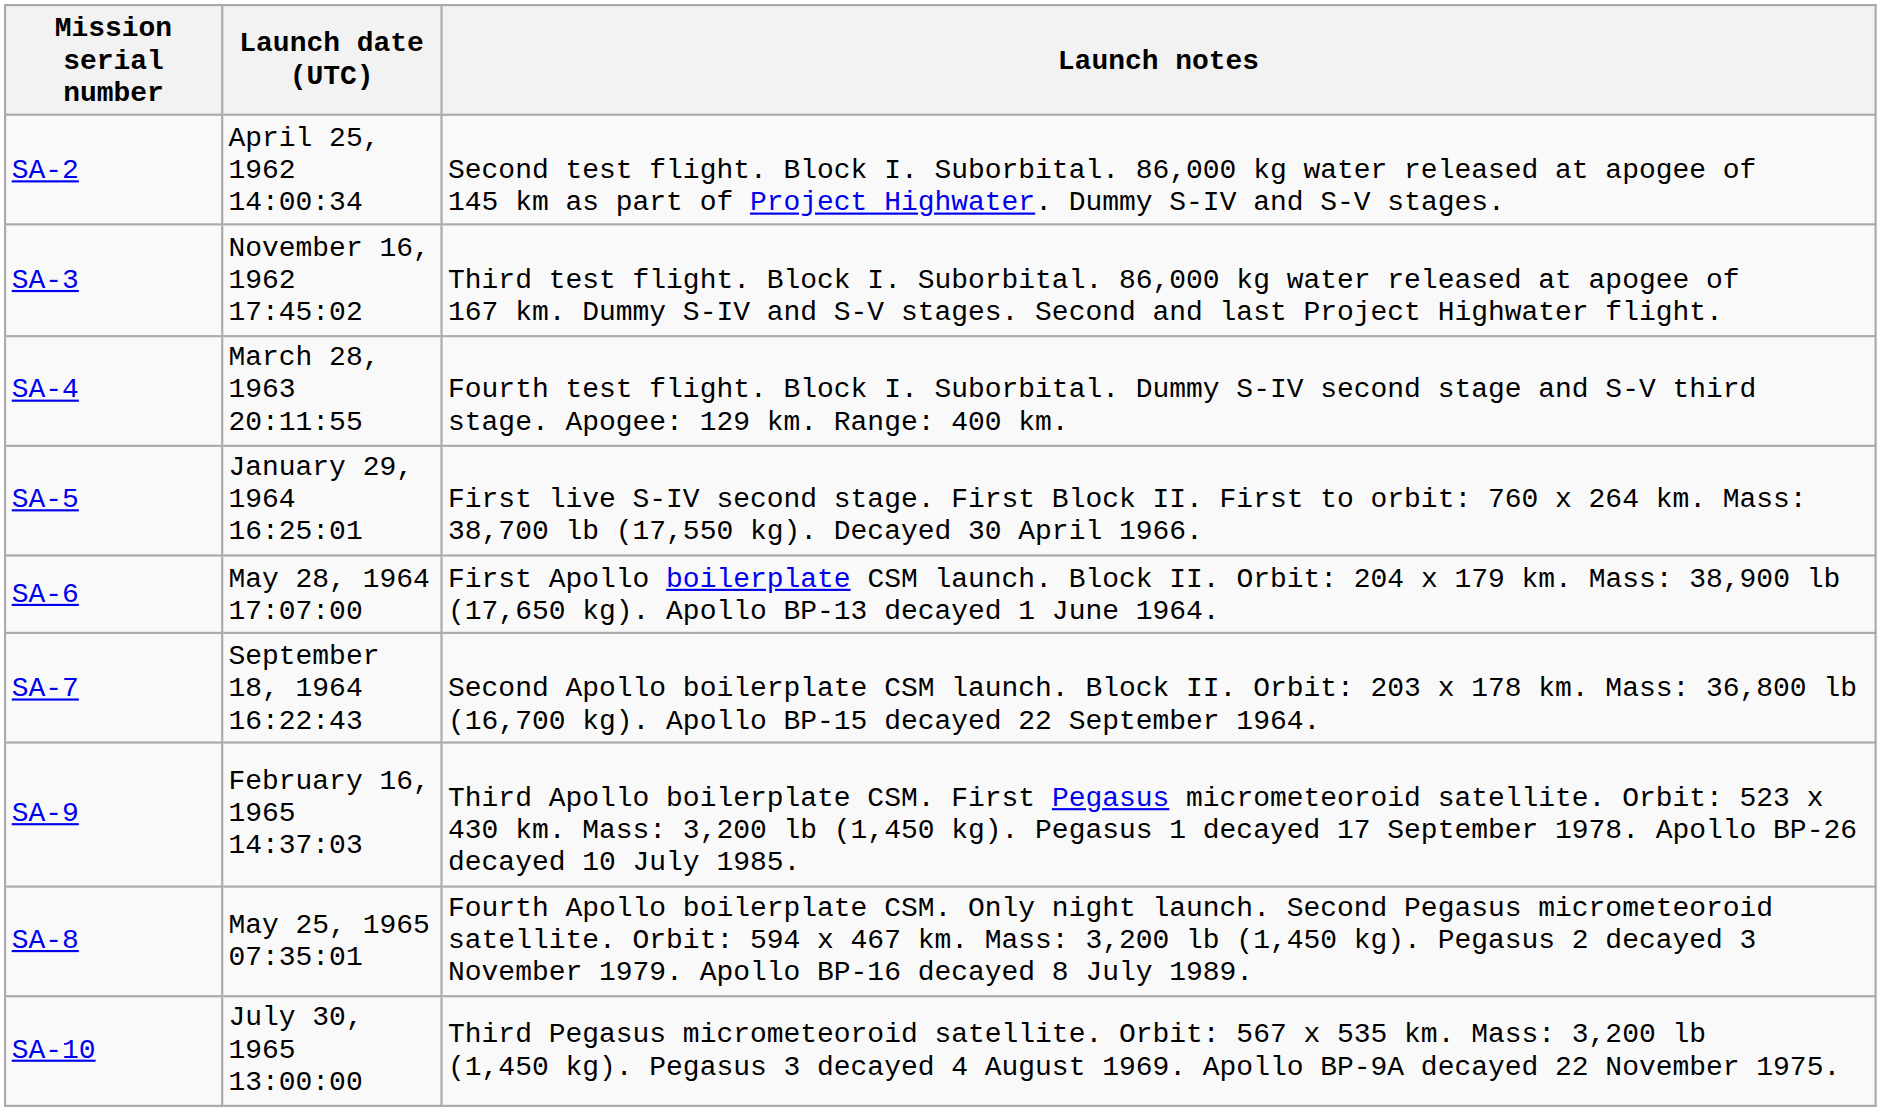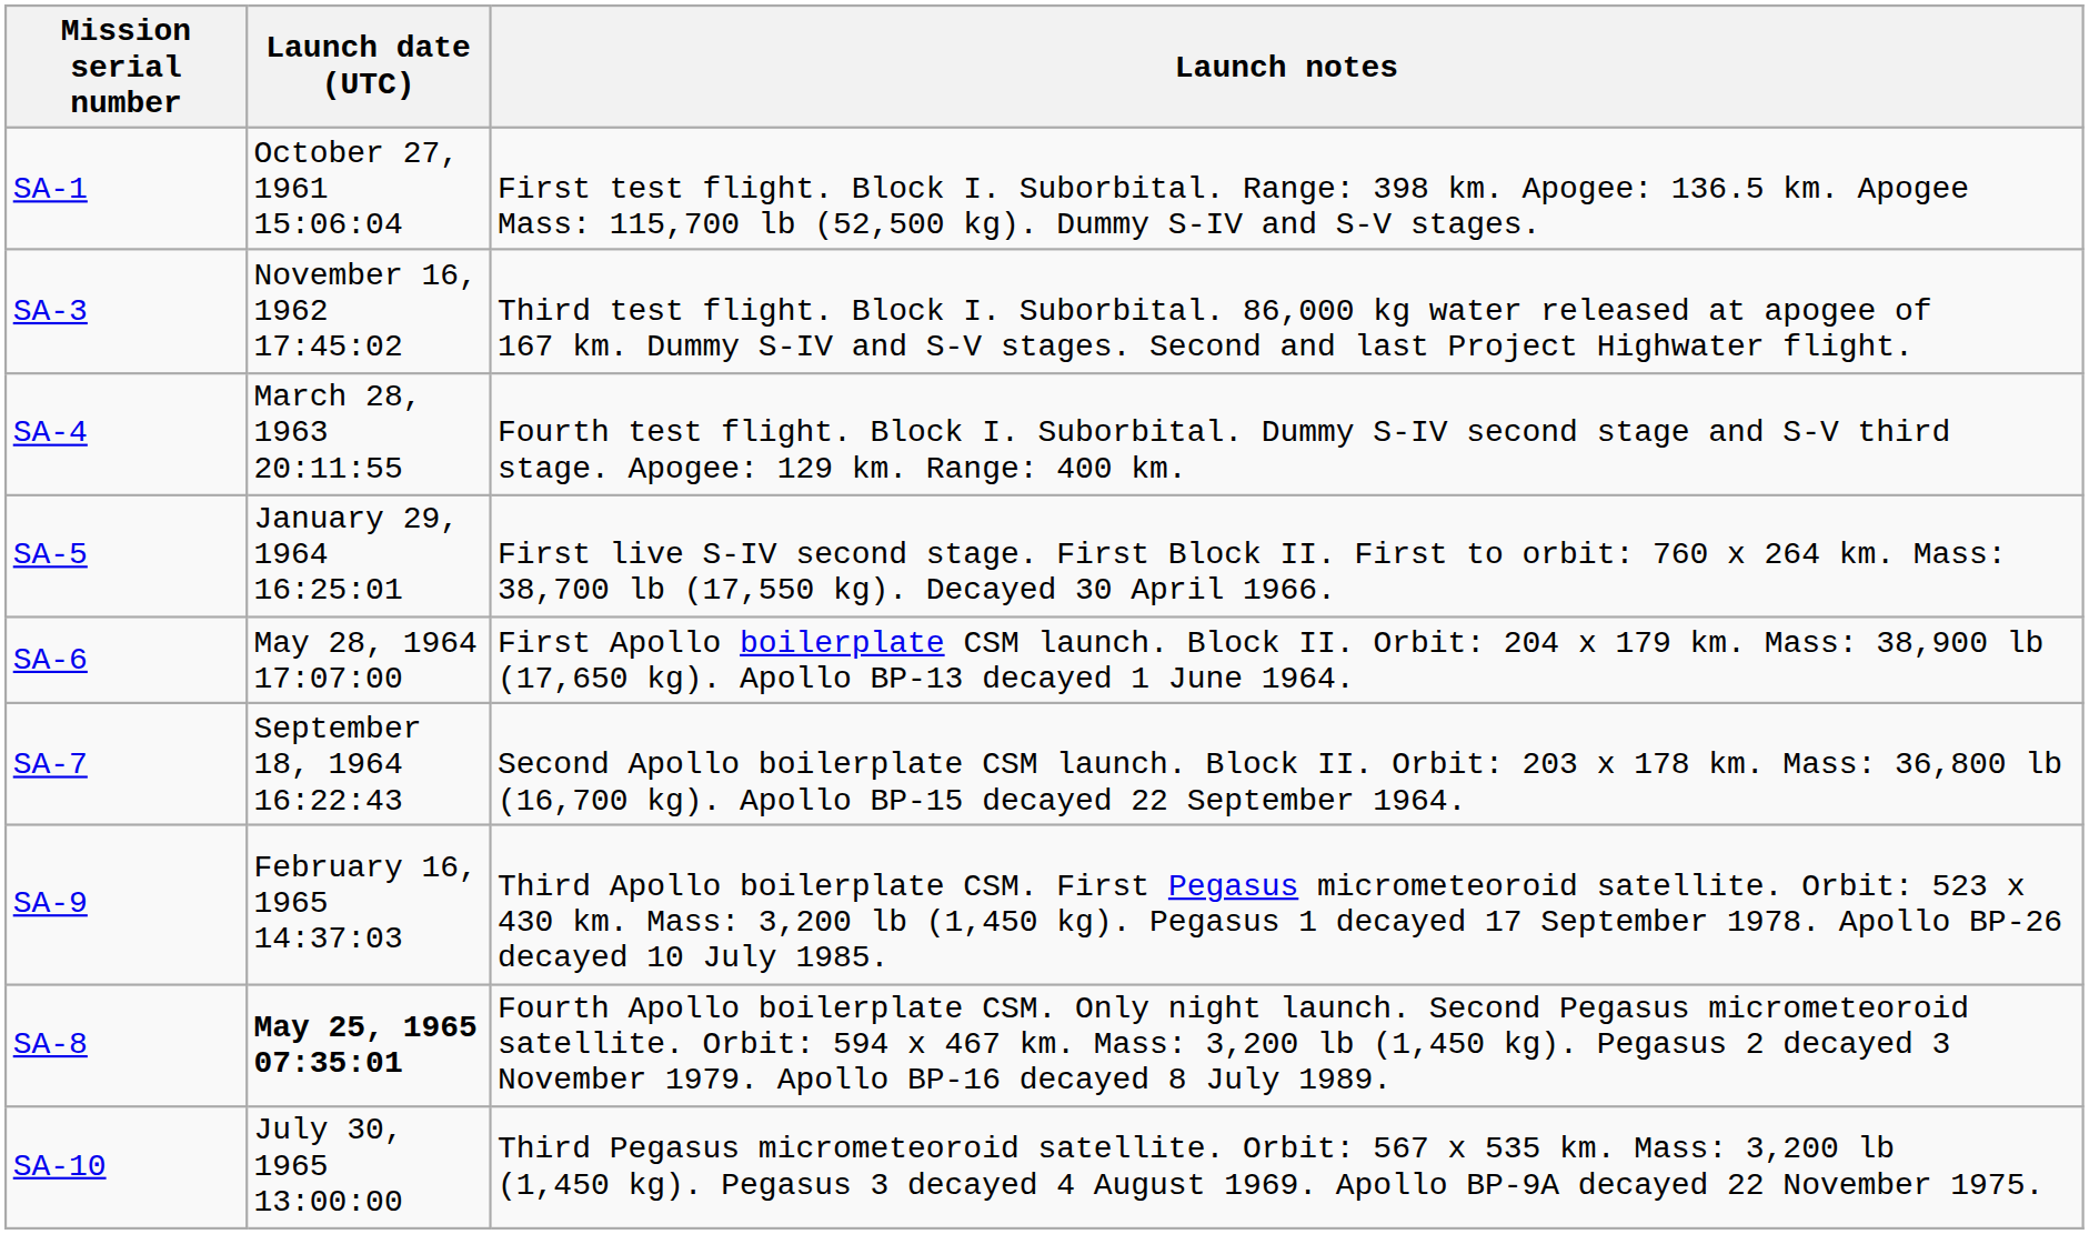+ row: SA-1 | October 27, 1961 15:06:04 | First test flight. Block I. Suborbital. Range: 398 km. Apogee: 136.5 km. Apogee Mass: 115,700 lb (52,500 kg). Dummy S-IV and S-V stages.
- row: SA-2 | April 25, 1962 14:00:34 | Second test flight. Block I. Suborbital. 86,000 kg water released at apogee of 145 km as part of Project Highwater. Dummy S-IV and S-V stages.
SA-8 | Launch date (UTC): normal -> bold
